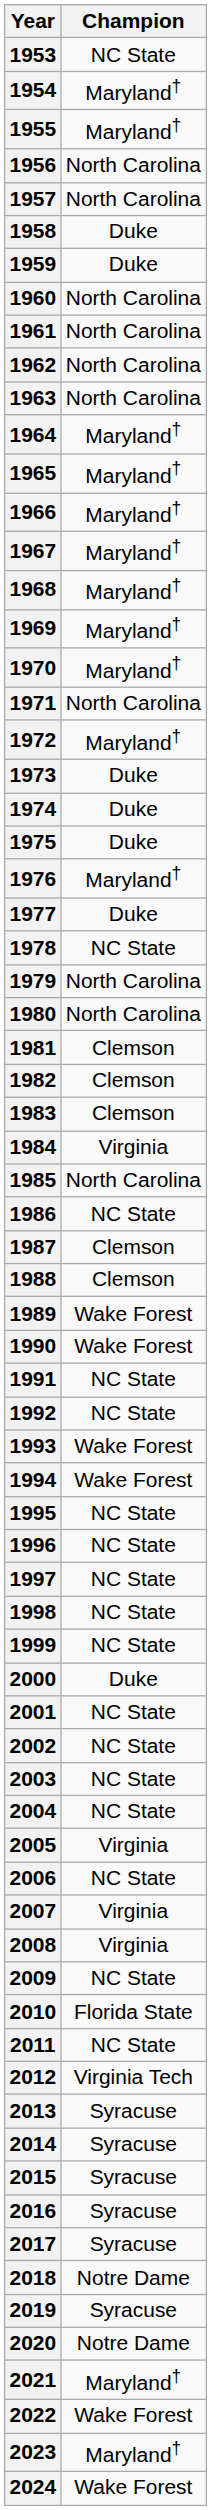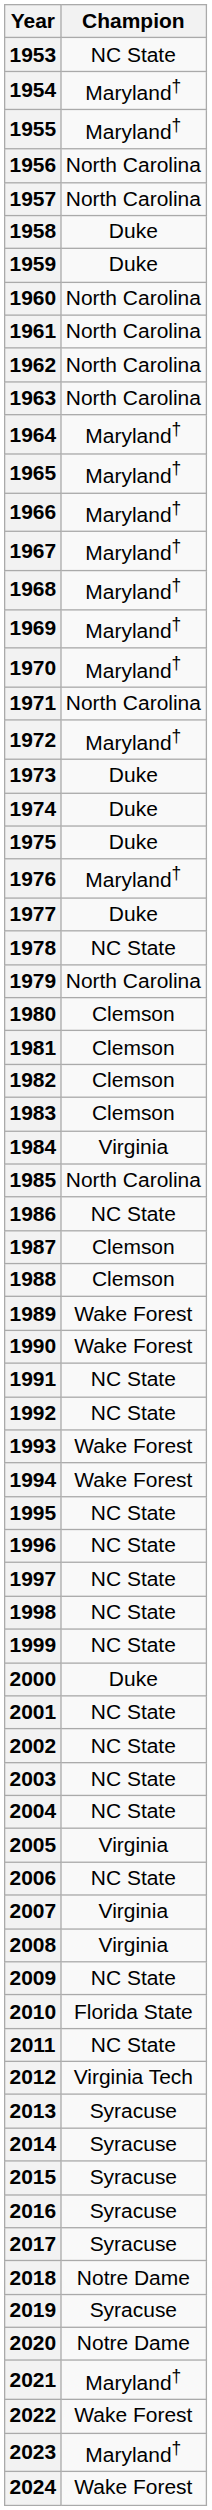1980 | Champion: North Carolina -> Clemson
